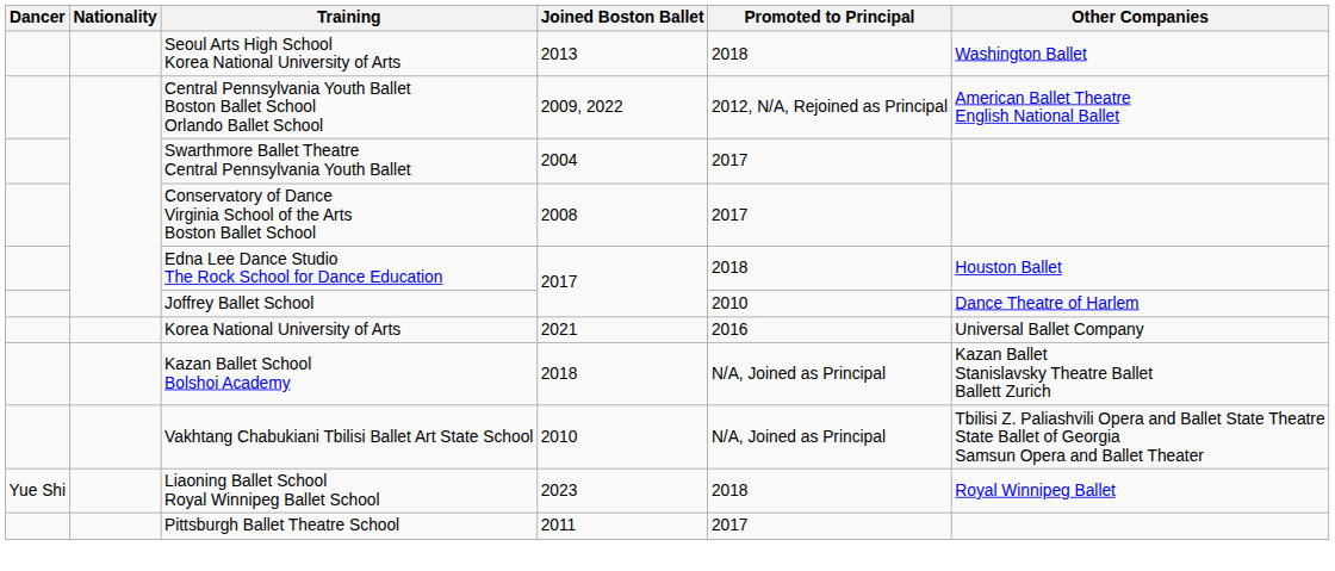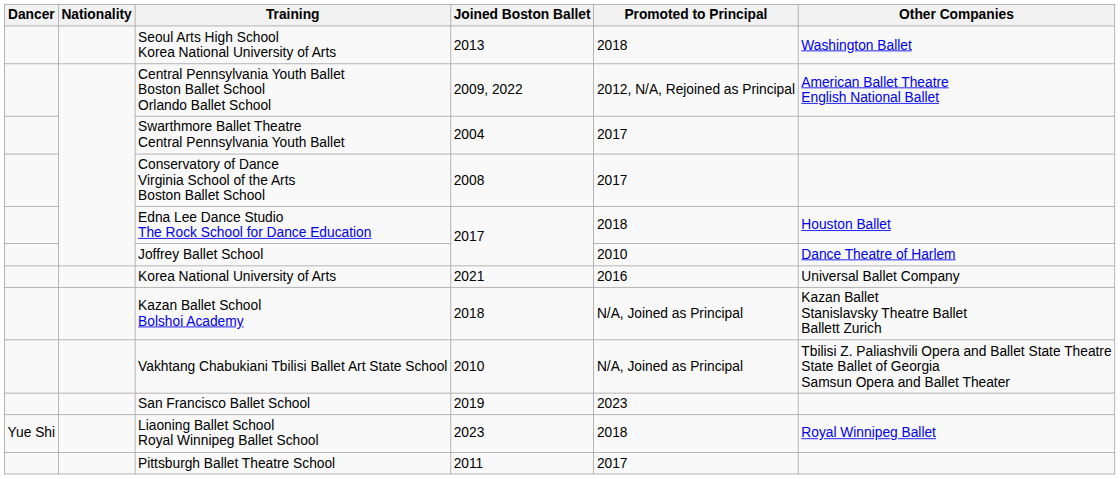+ row: San Francisco Ballet School | 2019 | 2023
